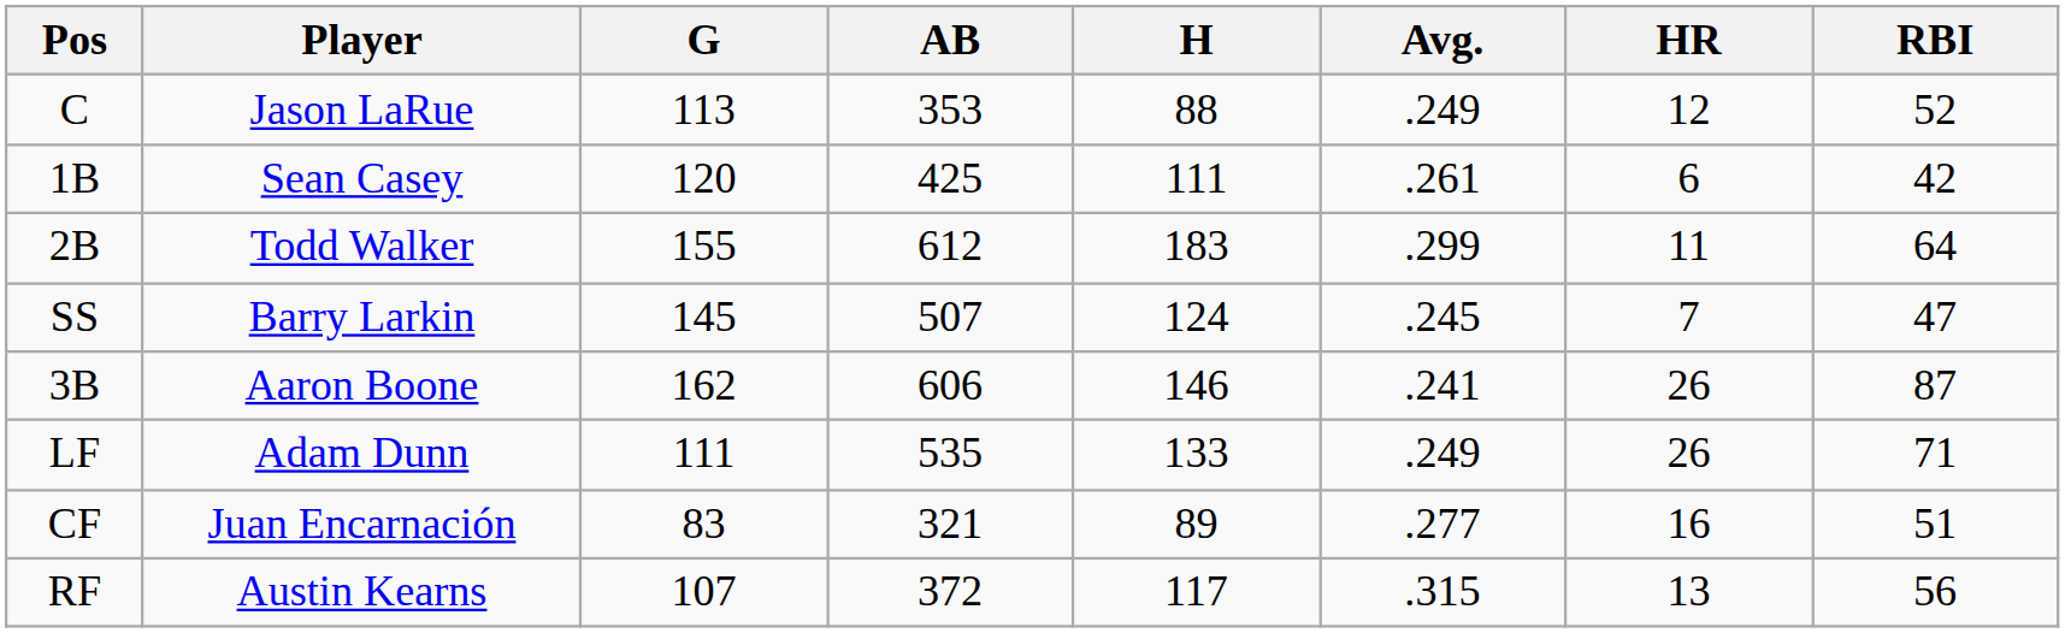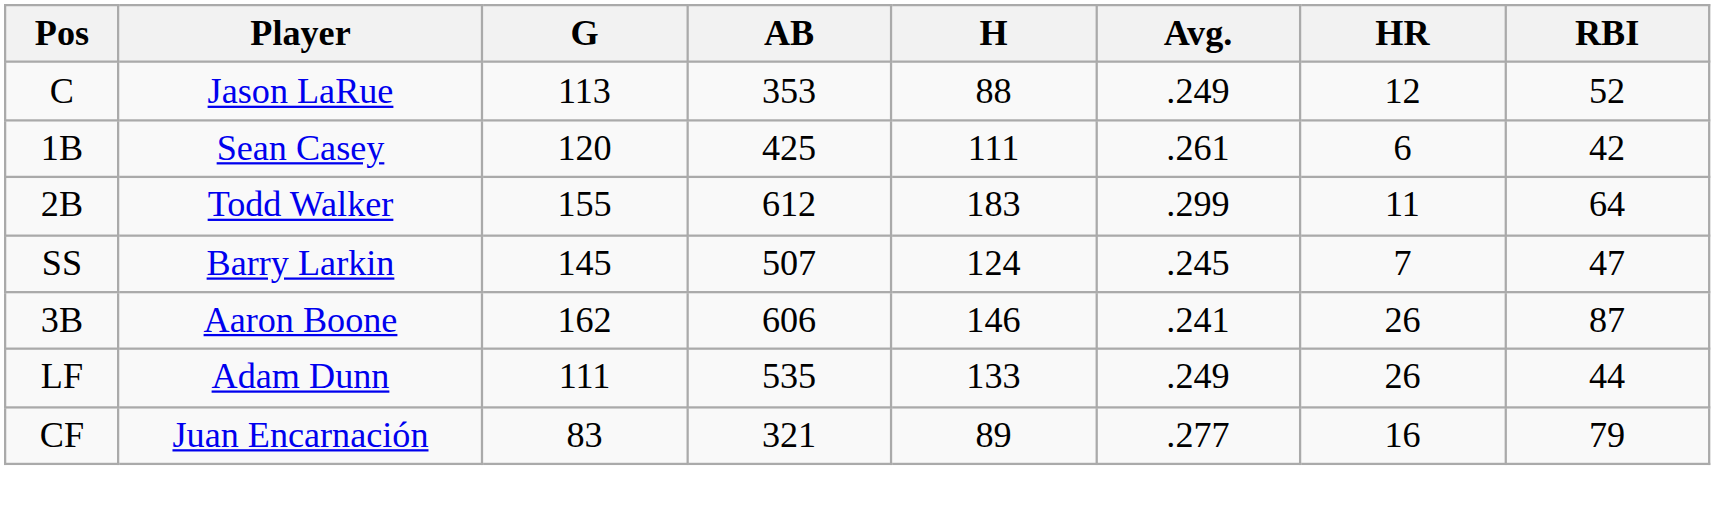LF | RBI: 71 -> 44
CF | RBI: 51 -> 79
- row: RF | Austin Kearns | 107 | 372 | 117 | .315 | 13 | 56
